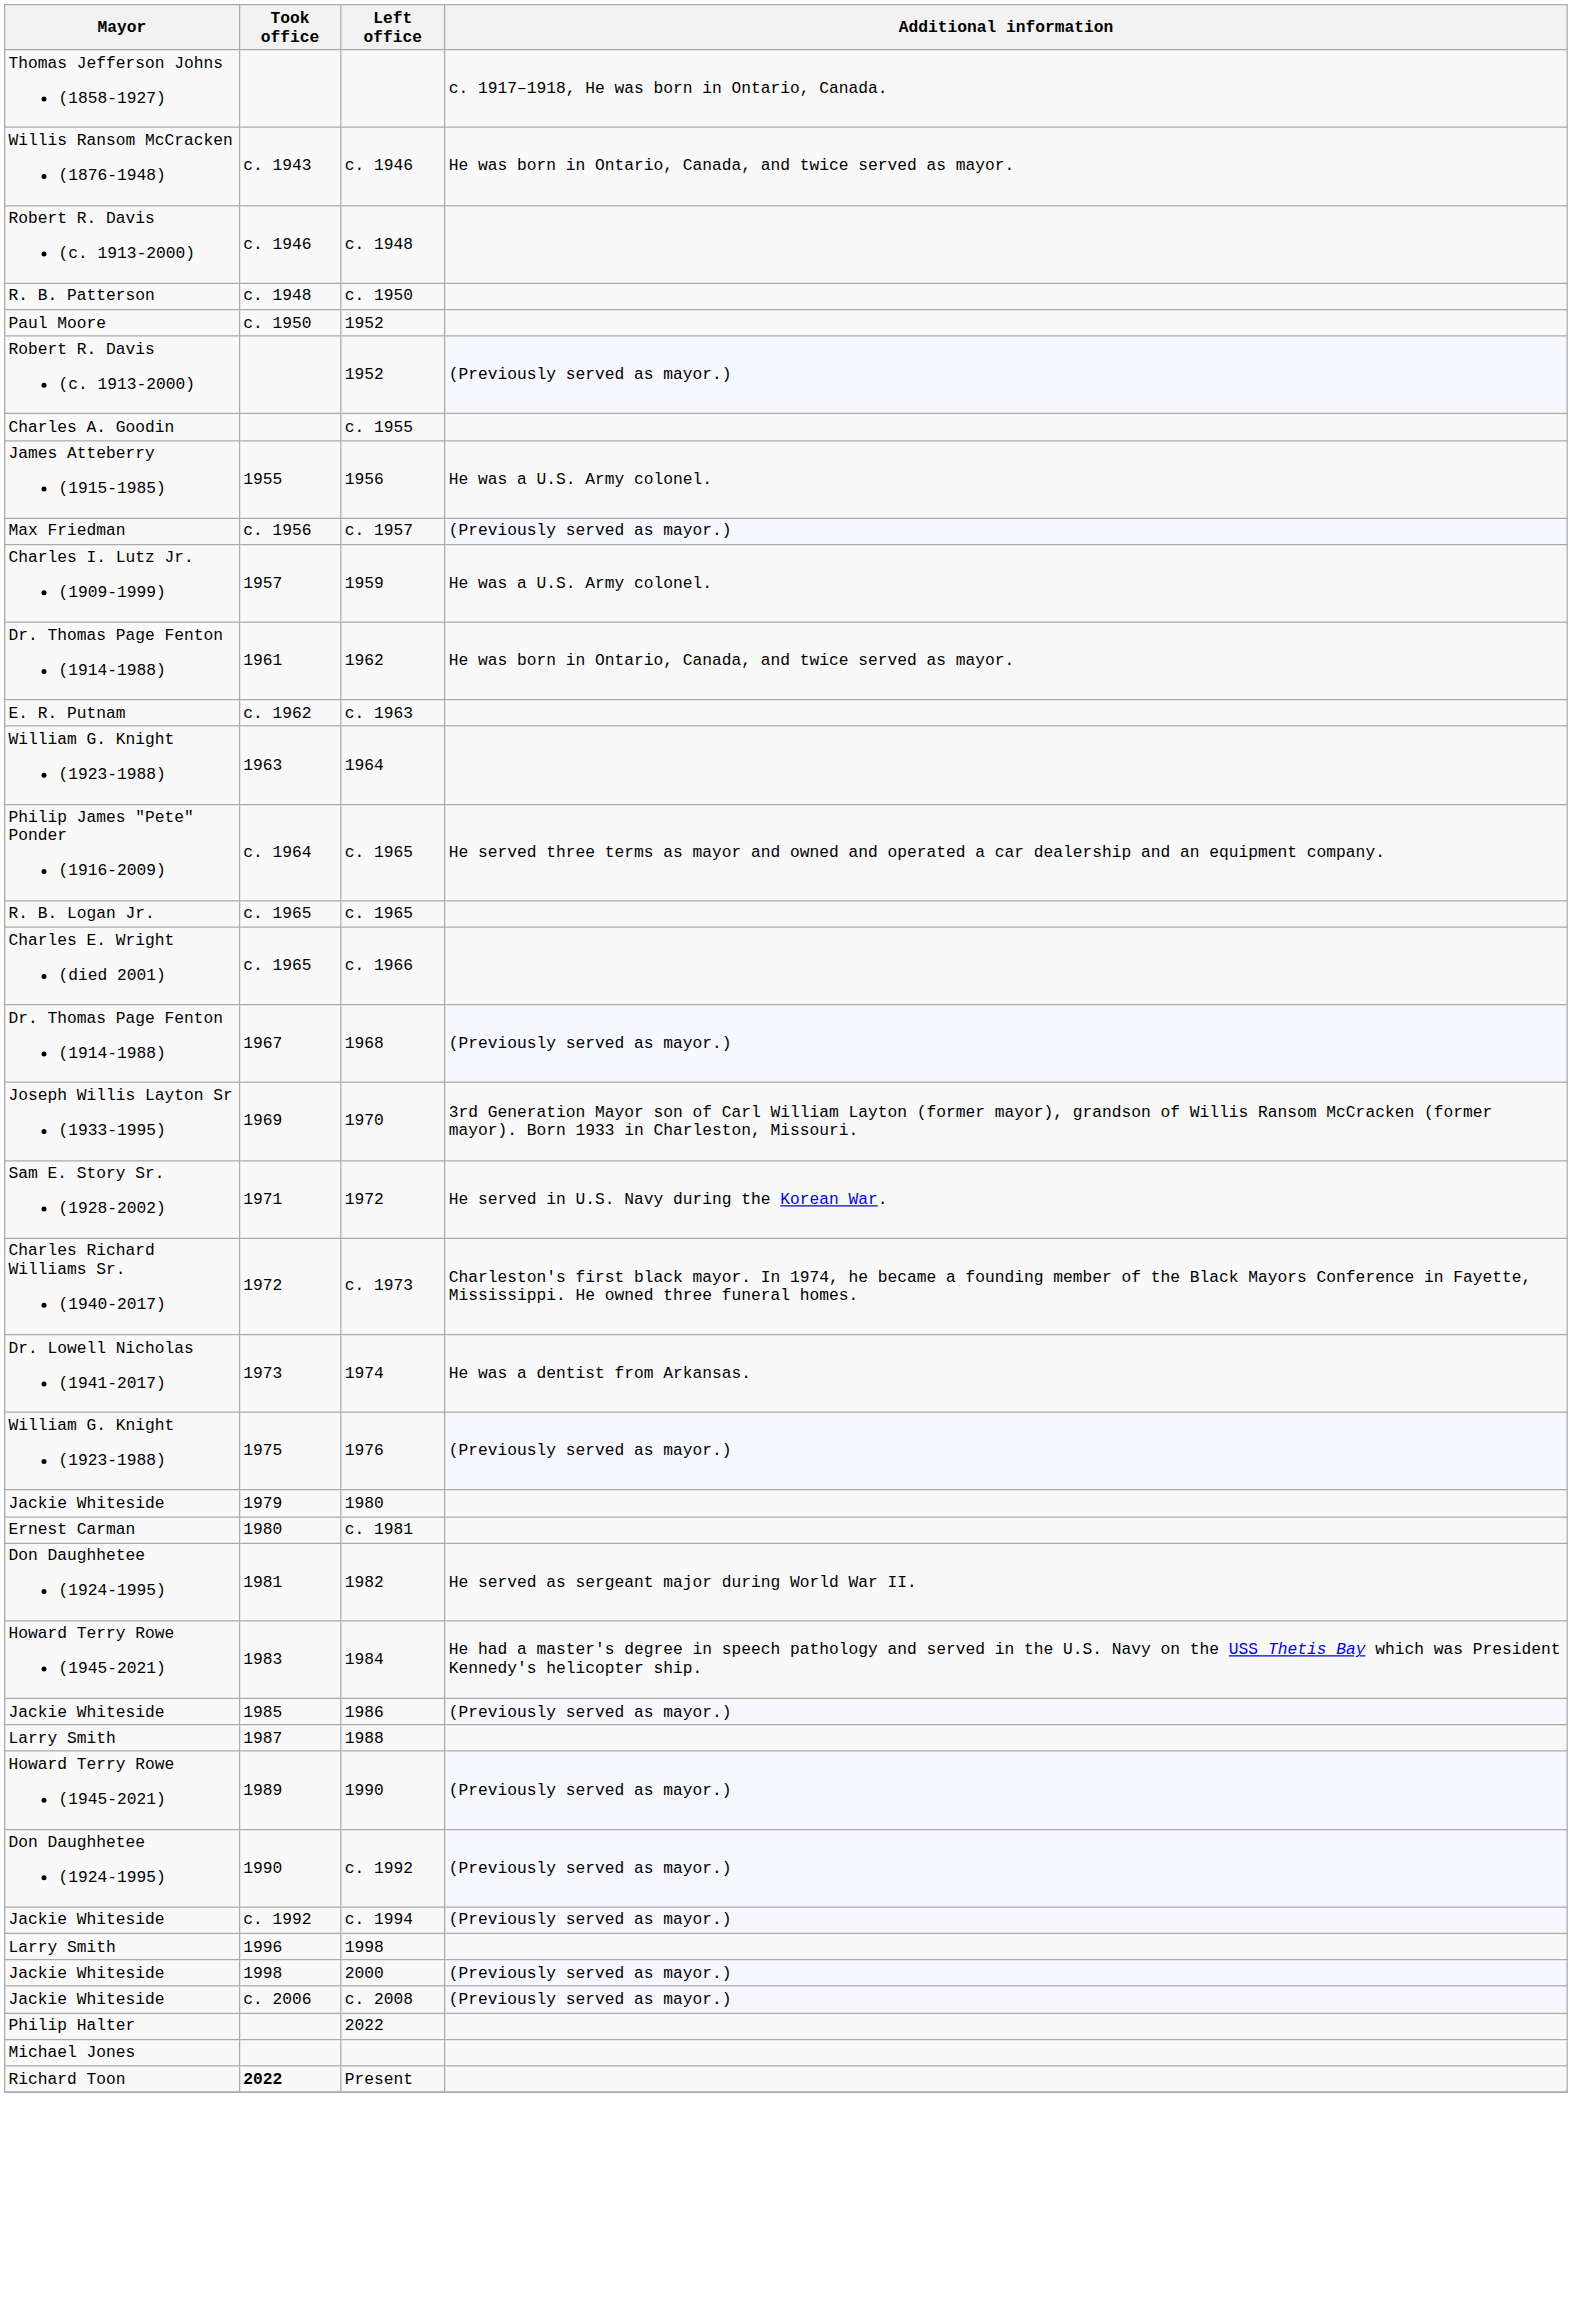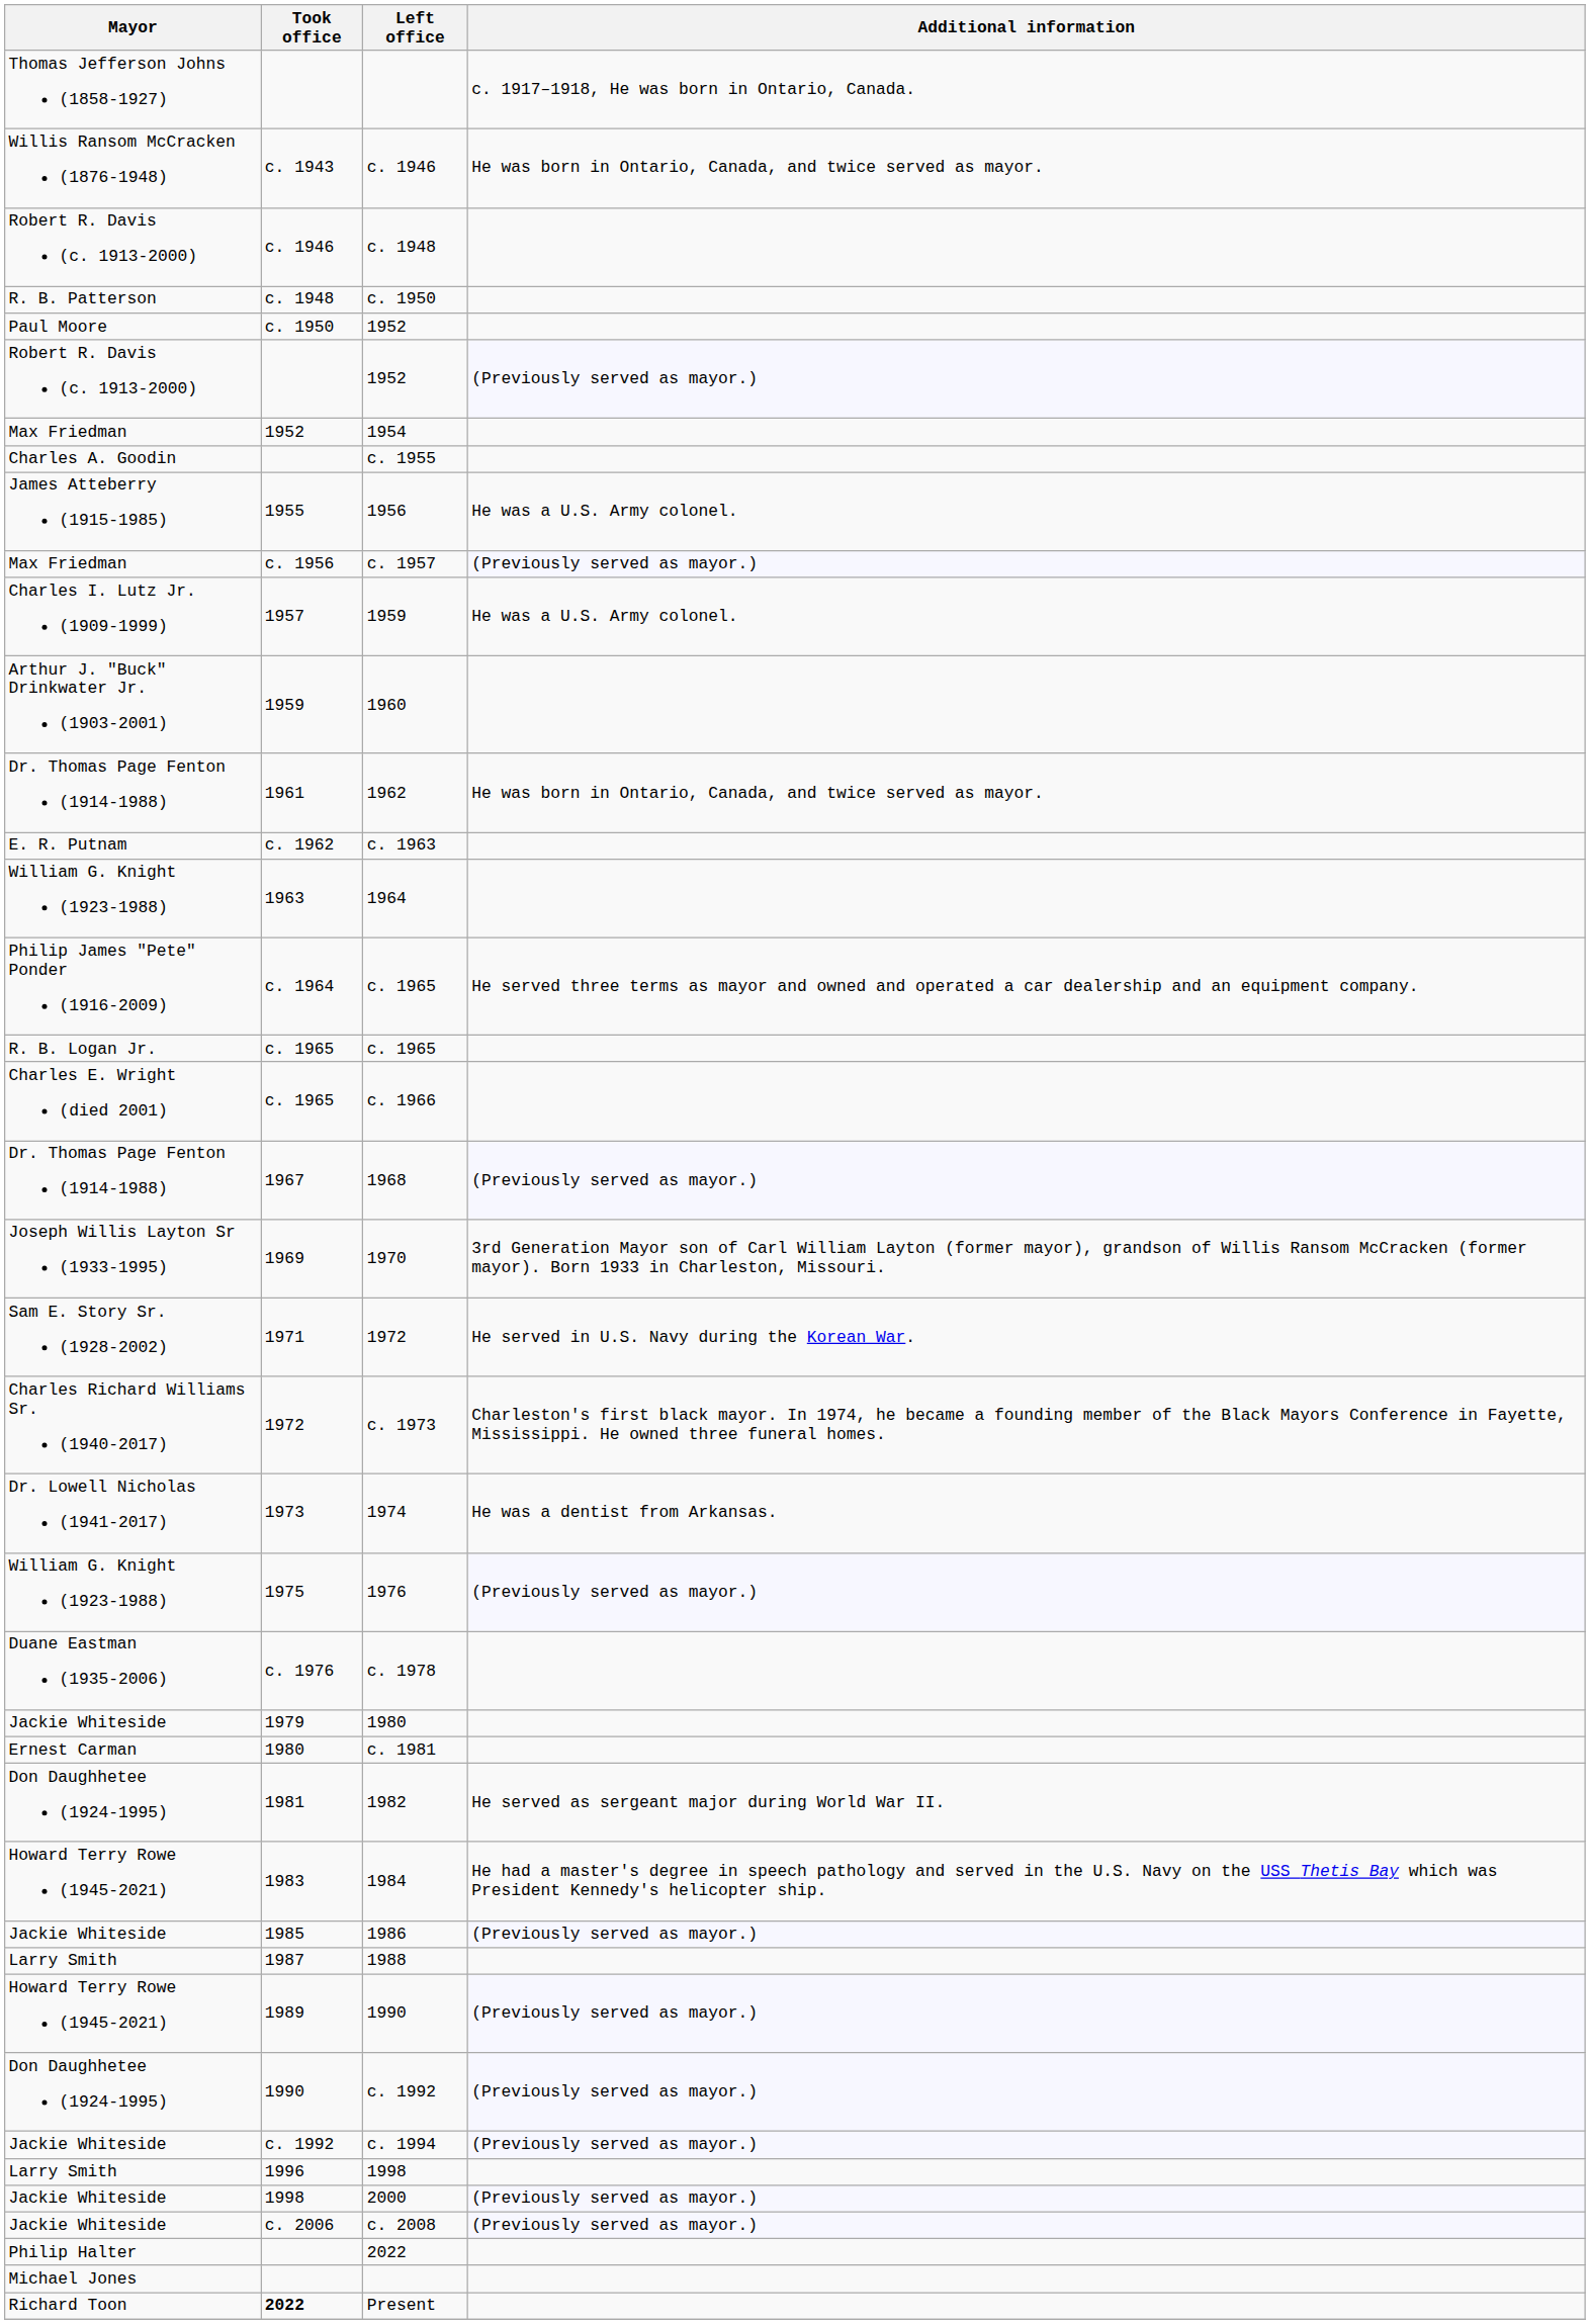+ row: Max Friedman | 1952 | 1954
+ row: Arthur J. "Buck" Drinkwater Jr. (1903-2001) | 1959 | 1960
+ row: Duane Eastman (1935-2006) | c. 1976 | c. 1978
